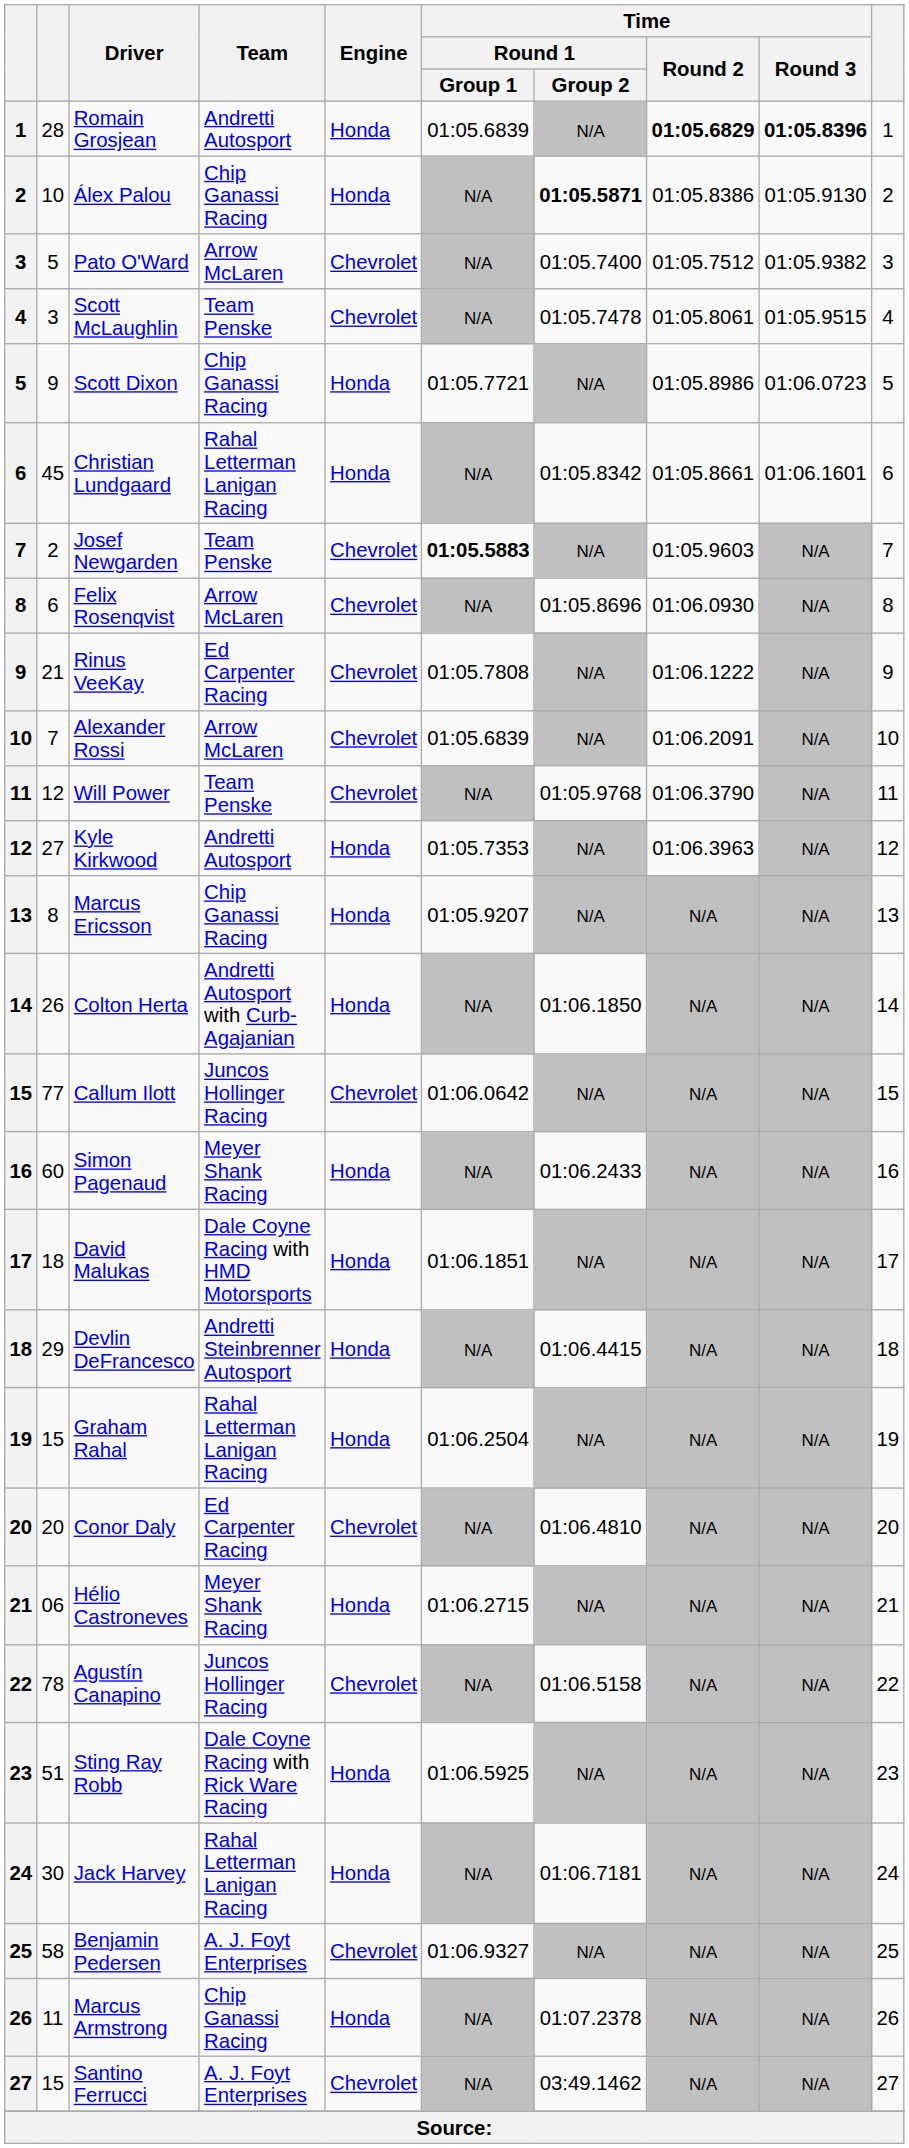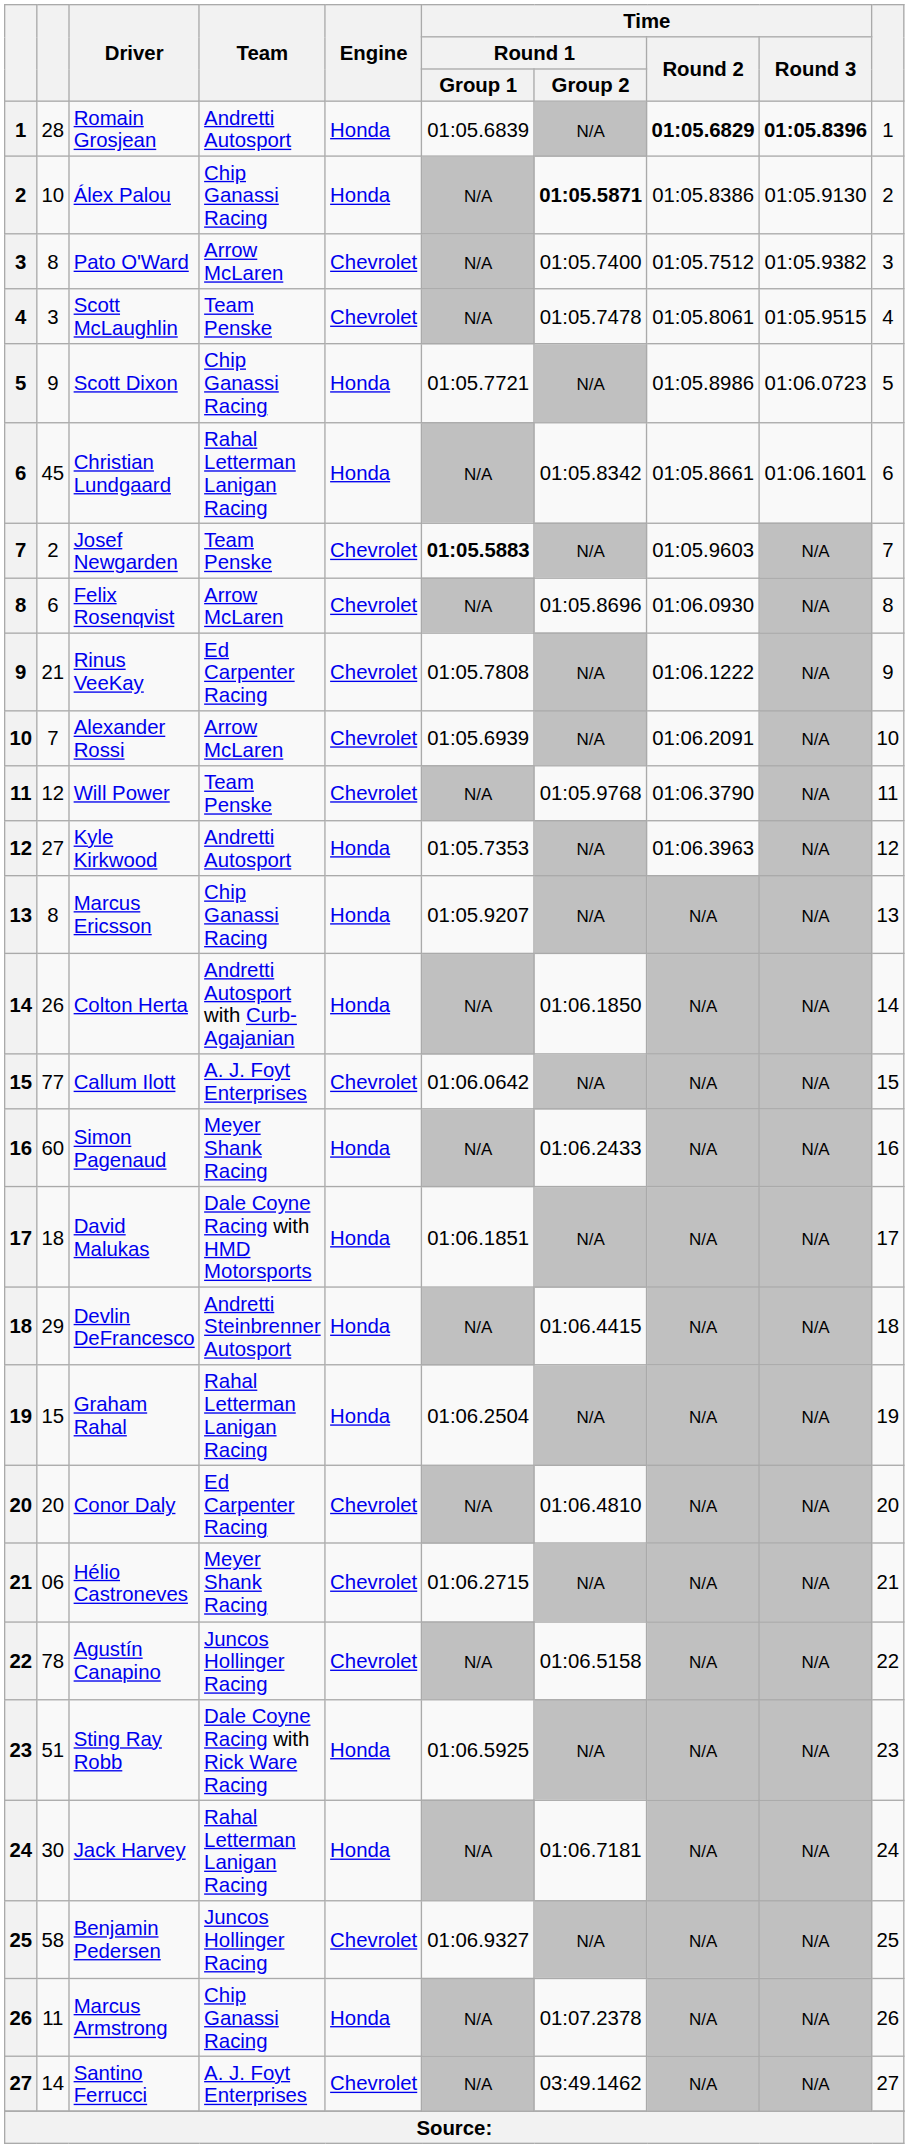Pato O'Ward | column 2: 5 -> 8
Alexander Rossi | Time / Round 1 / Group 1: 01:05.6839 -> 01:05.6939
Callum Ilott | Team: Juncos Hollinger Racing -> A. J. Foyt Enterprises
Hélio Castroneves | Engine: Honda -> Chevrolet
Benjamin Pedersen | Team: A. J. Foyt Enterprises -> Juncos Hollinger Racing
Santino Ferrucci | column 2: 15 -> 14
